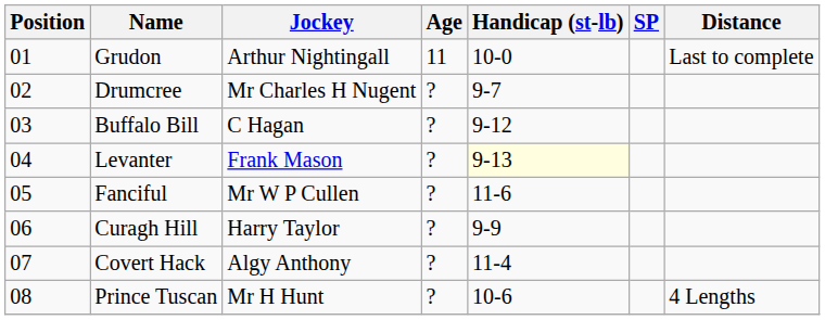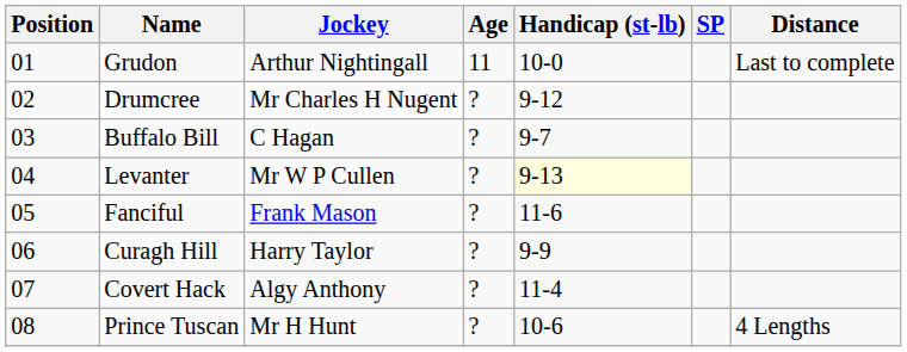Drumcree | Handicap (st-lb): 9-7 -> 9-12
Buffalo Bill | Handicap (st-lb): 9-12 -> 9-7
Levanter | Jockey: Frank Mason -> Mr W P Cullen
Fanciful | Jockey: Mr W P Cullen -> Frank Mason
